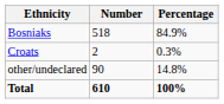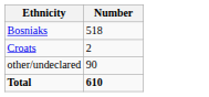- column: Percentage | 84.9% | 0.3% | 14.8% | 100%
